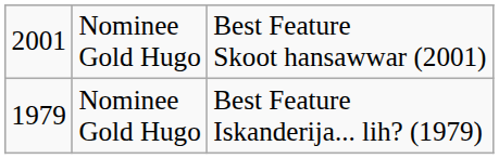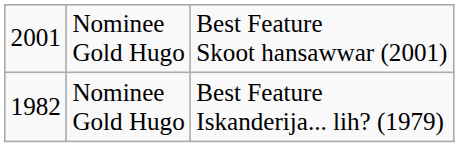Nominee Gold Hugo / Best Feature Iskanderija... lih? (1979) | column 1: 1979 -> 1982
